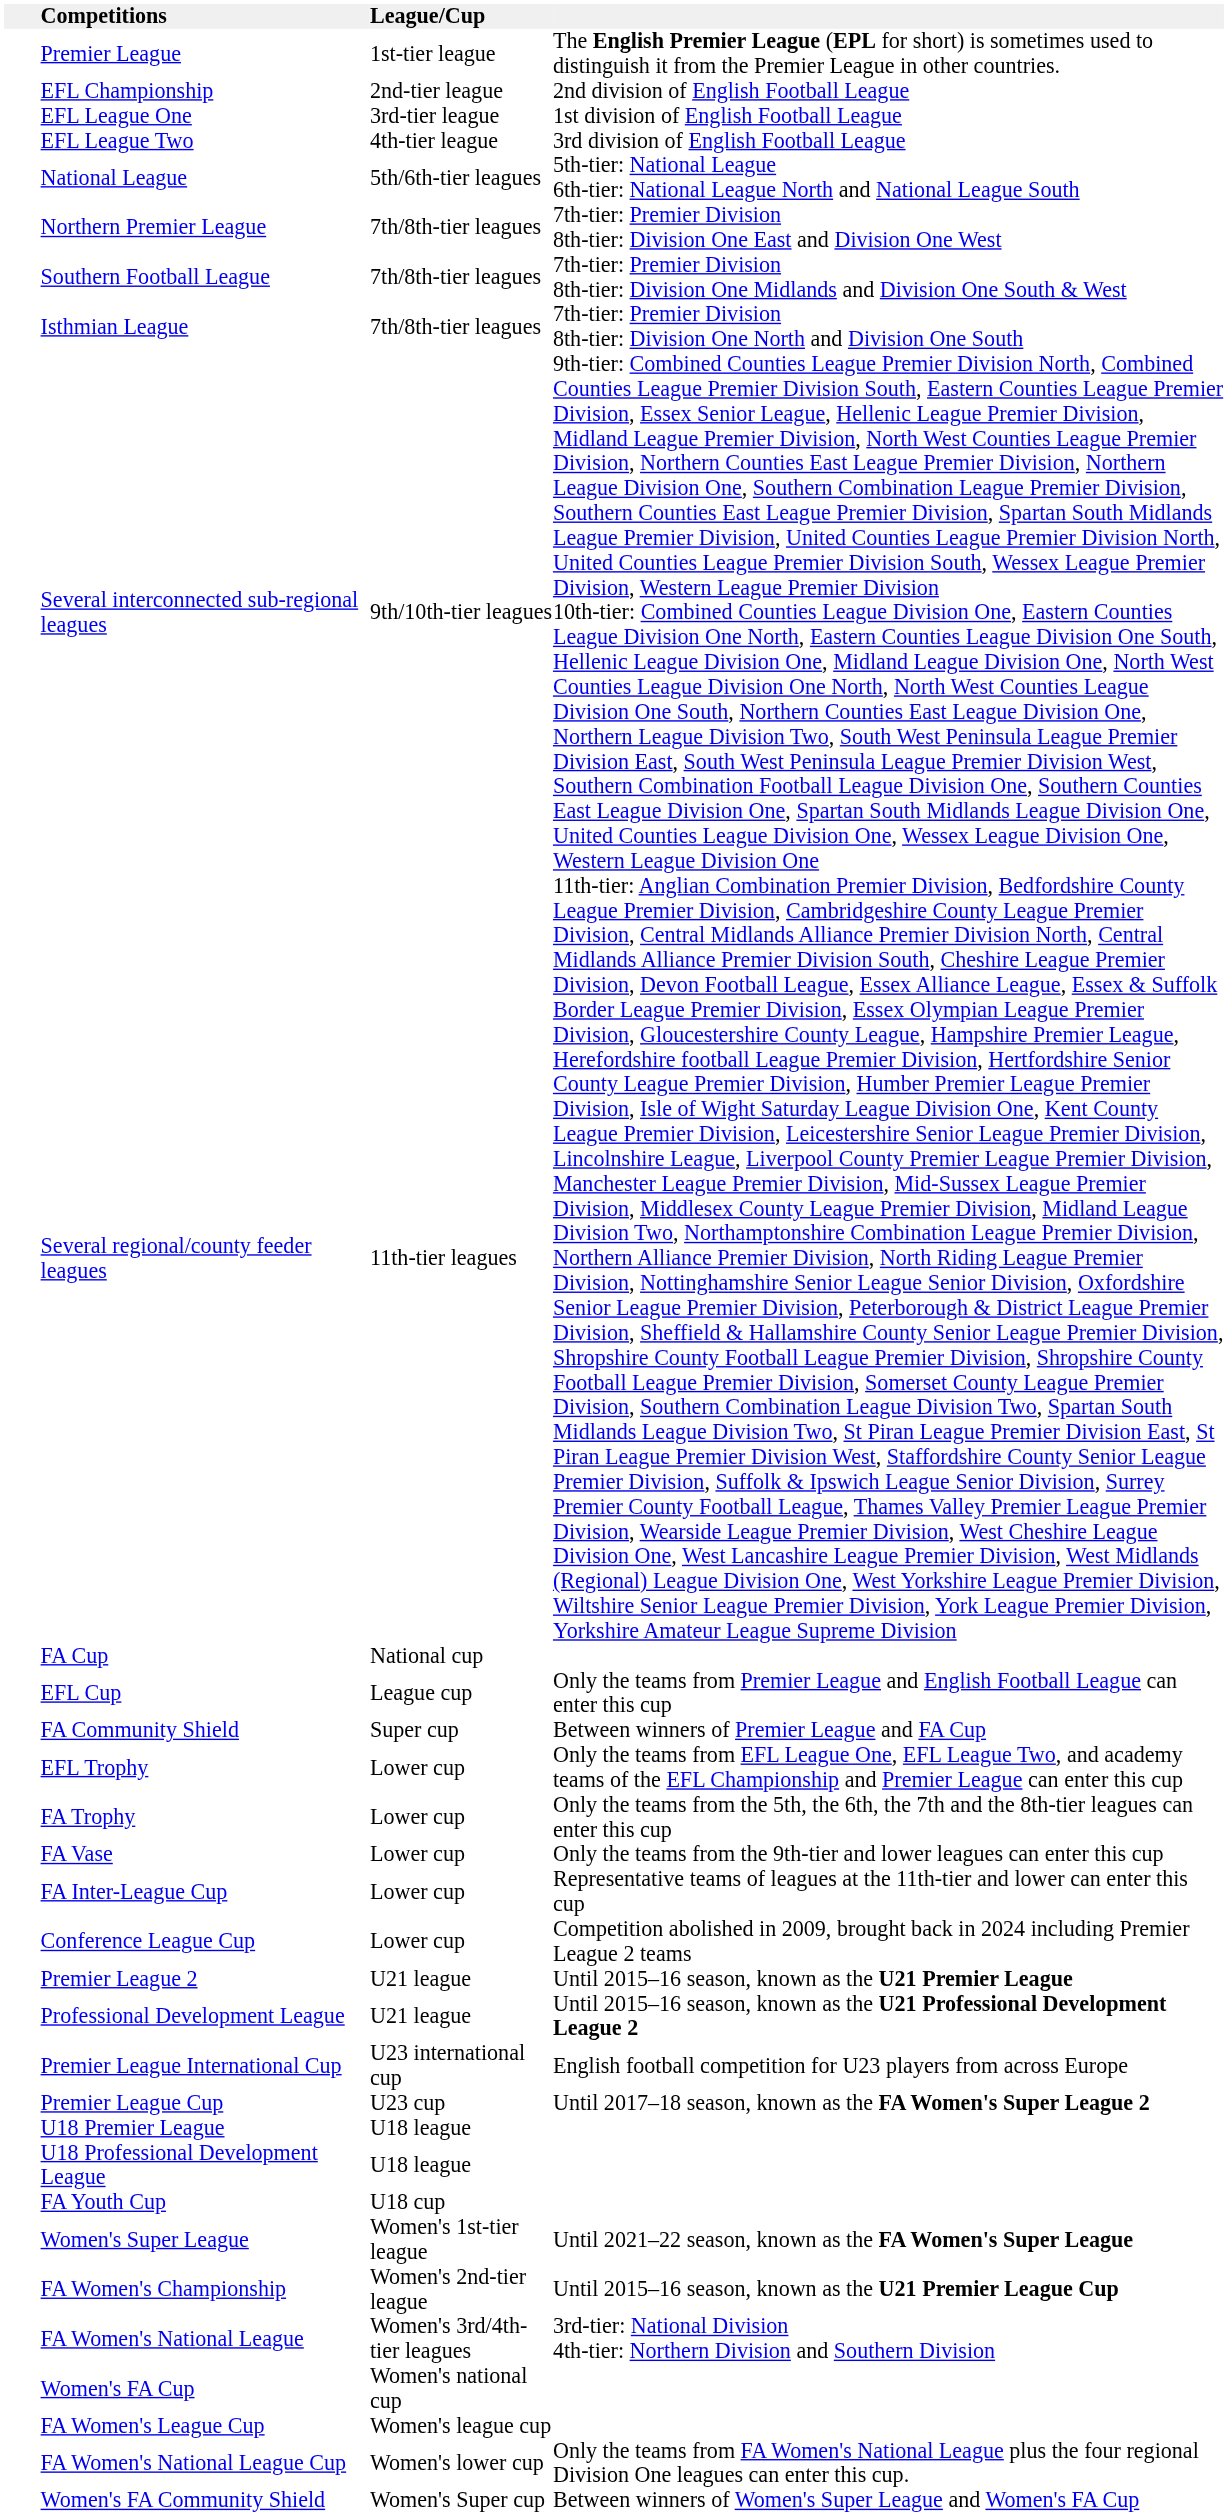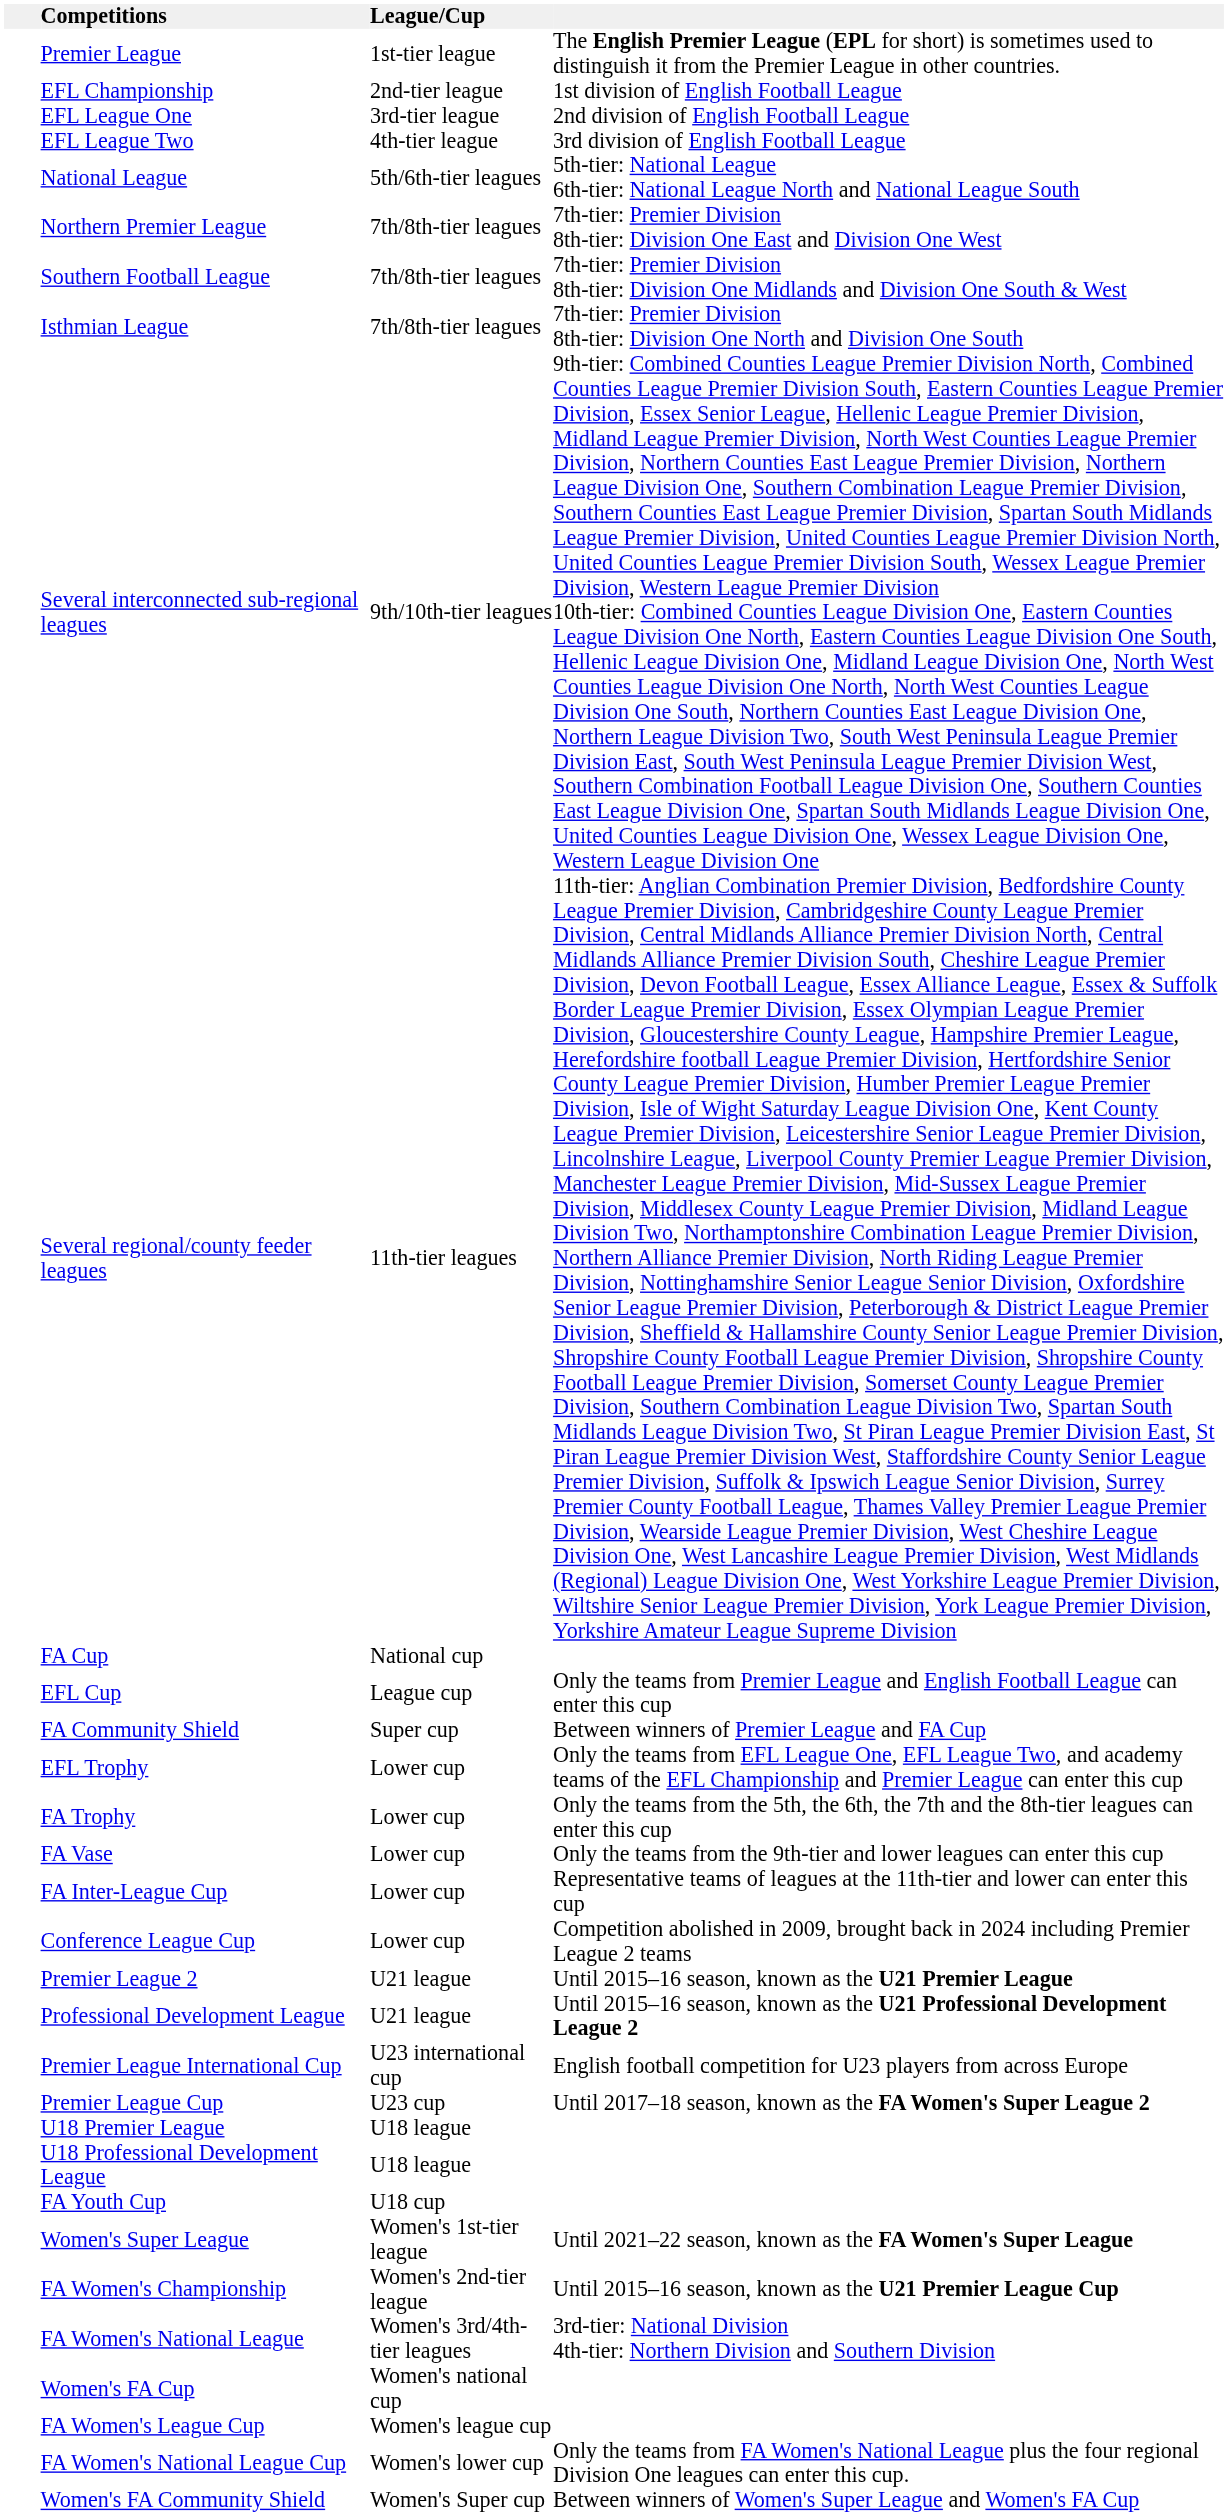EFL Championship | column 4: 2nd division of English Football League -> 1st division of English Football League
EFL League One | column 4: 1st division of English Football League -> 2nd division of English Football League
